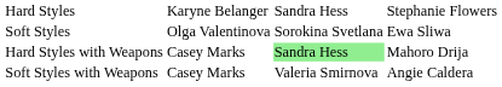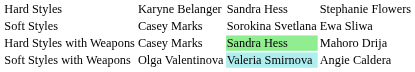Soft Styles | column 2: Olga Valentinova -> Casey Marks
Soft Styles with Weapons | column 2: Casey Marks -> Olga Valentinova
Soft Styles with Weapons | column 3: no background -> paleturquoise background
